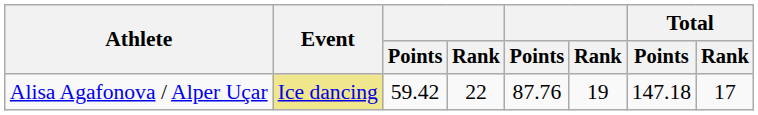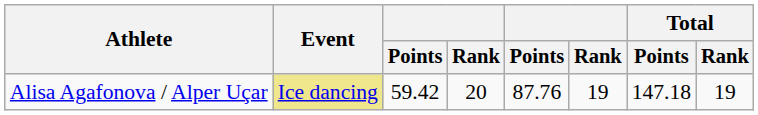Alisa Agafonova / Alper Uçar | column 4: 22 -> 20
Alisa Agafonova / Alper Uçar | Total / Rank: 17 -> 19
